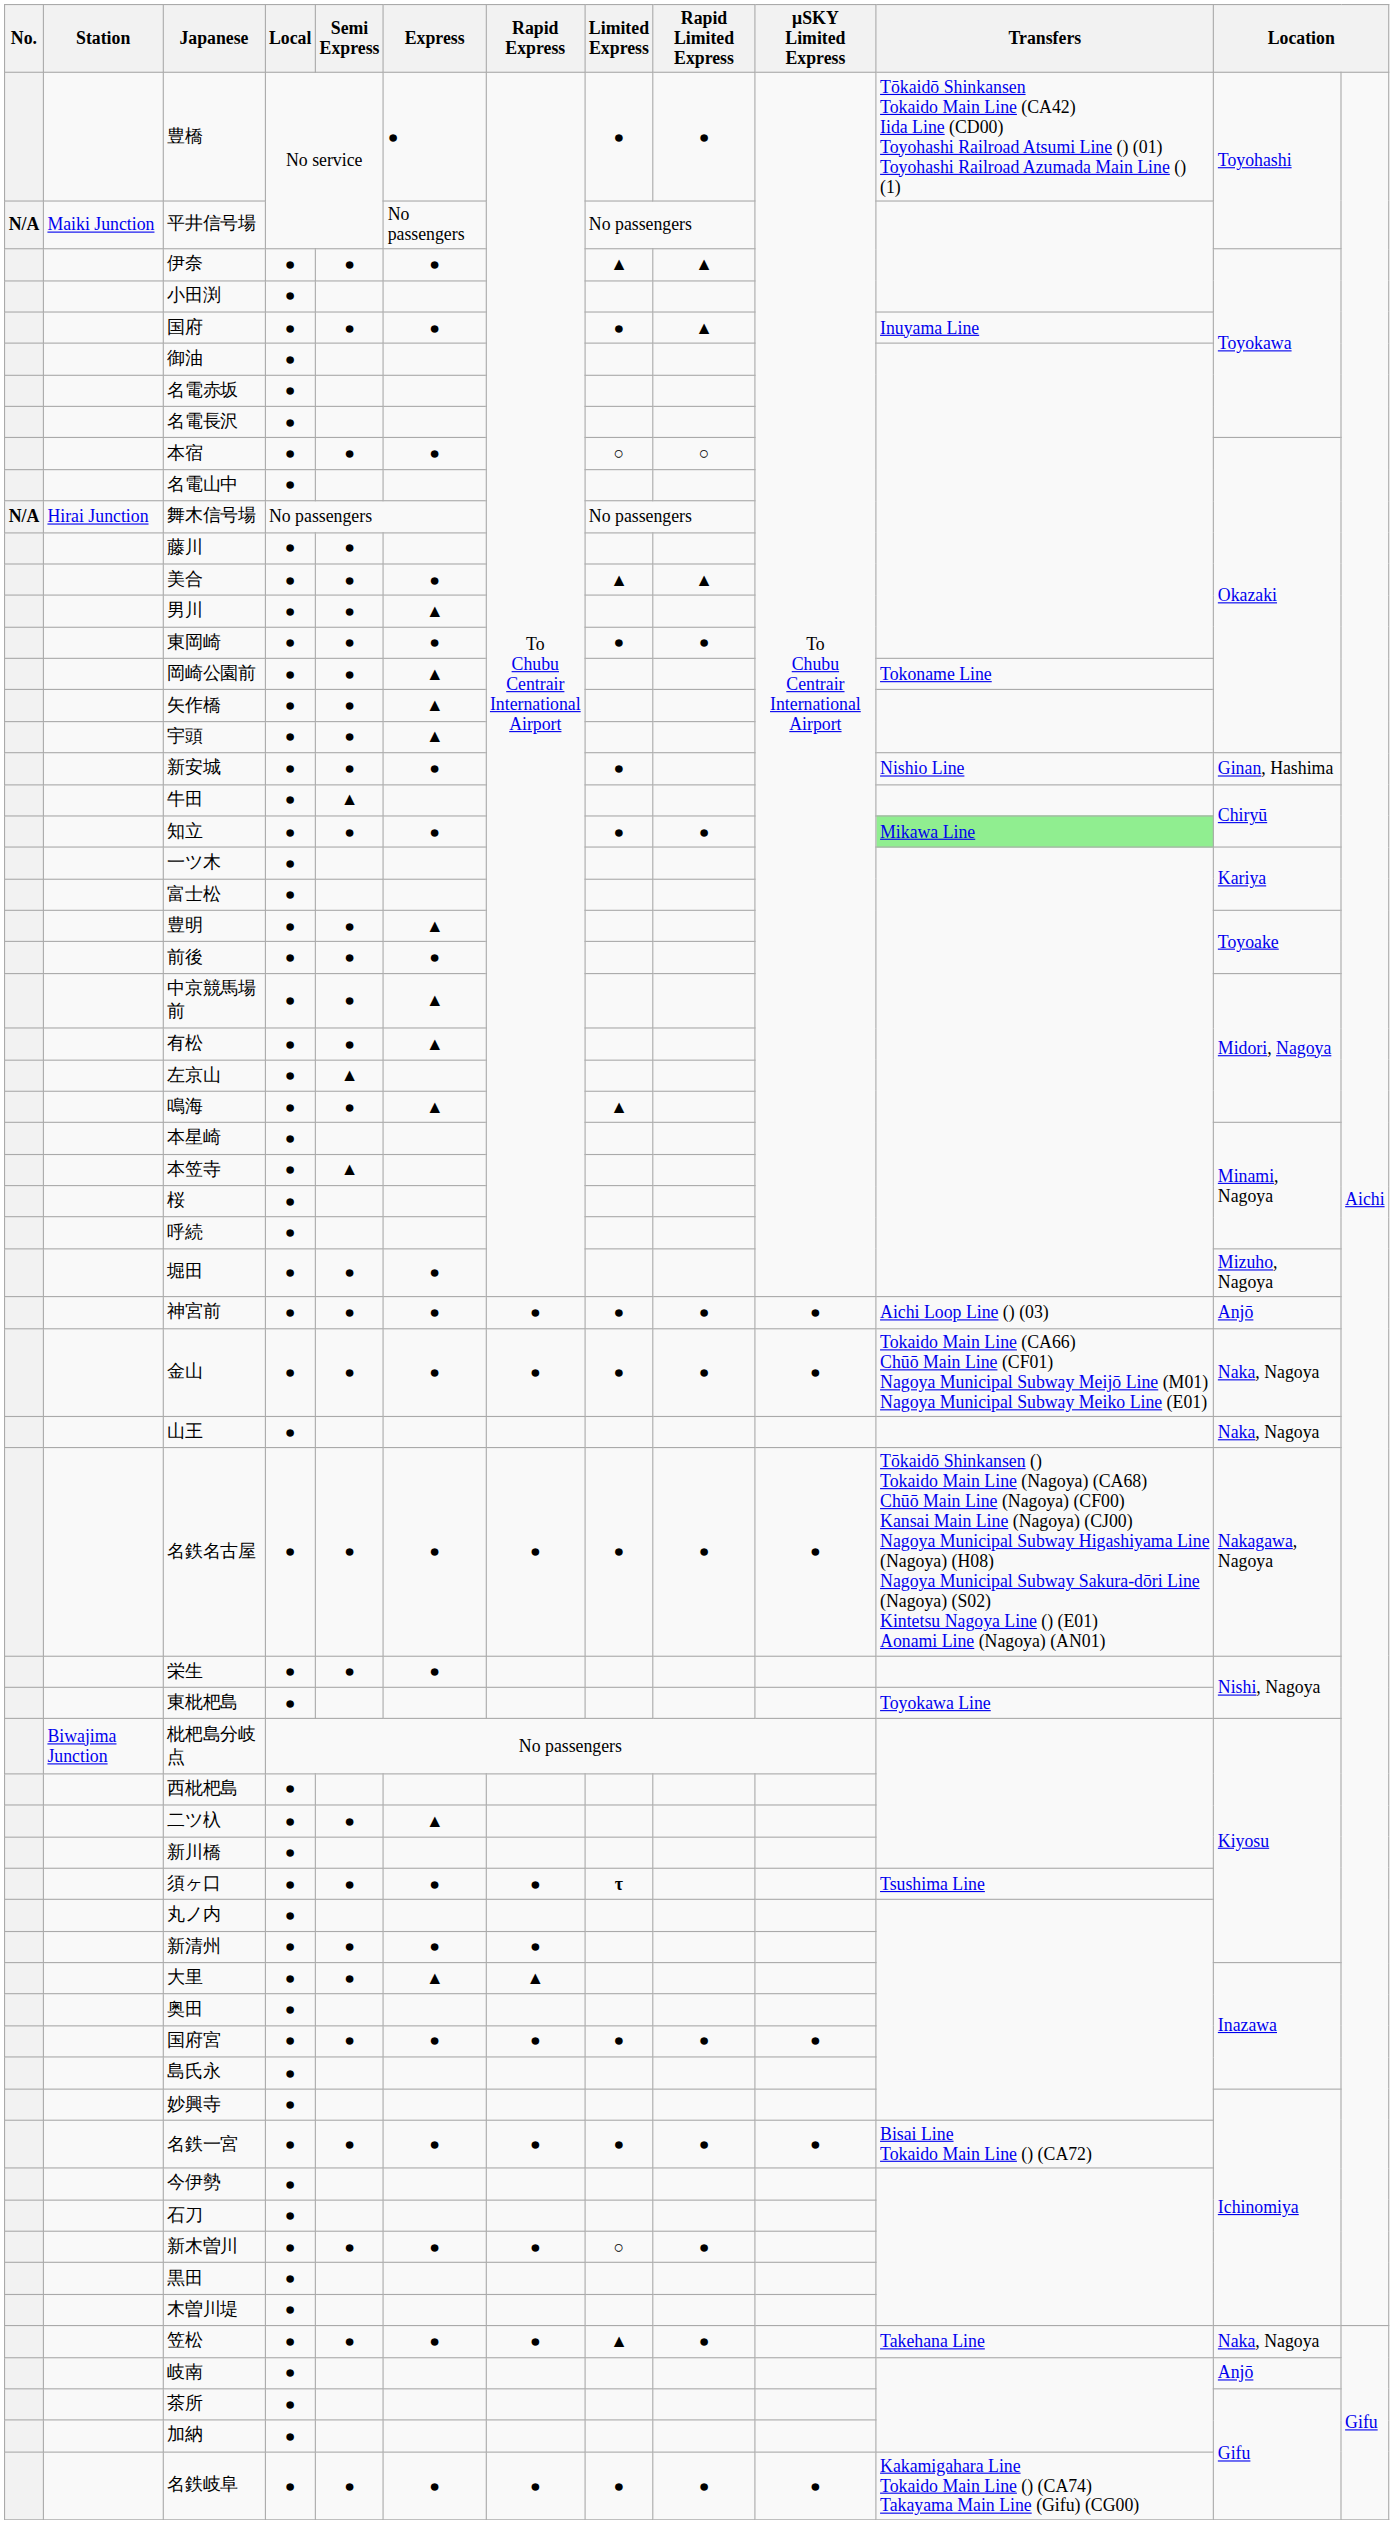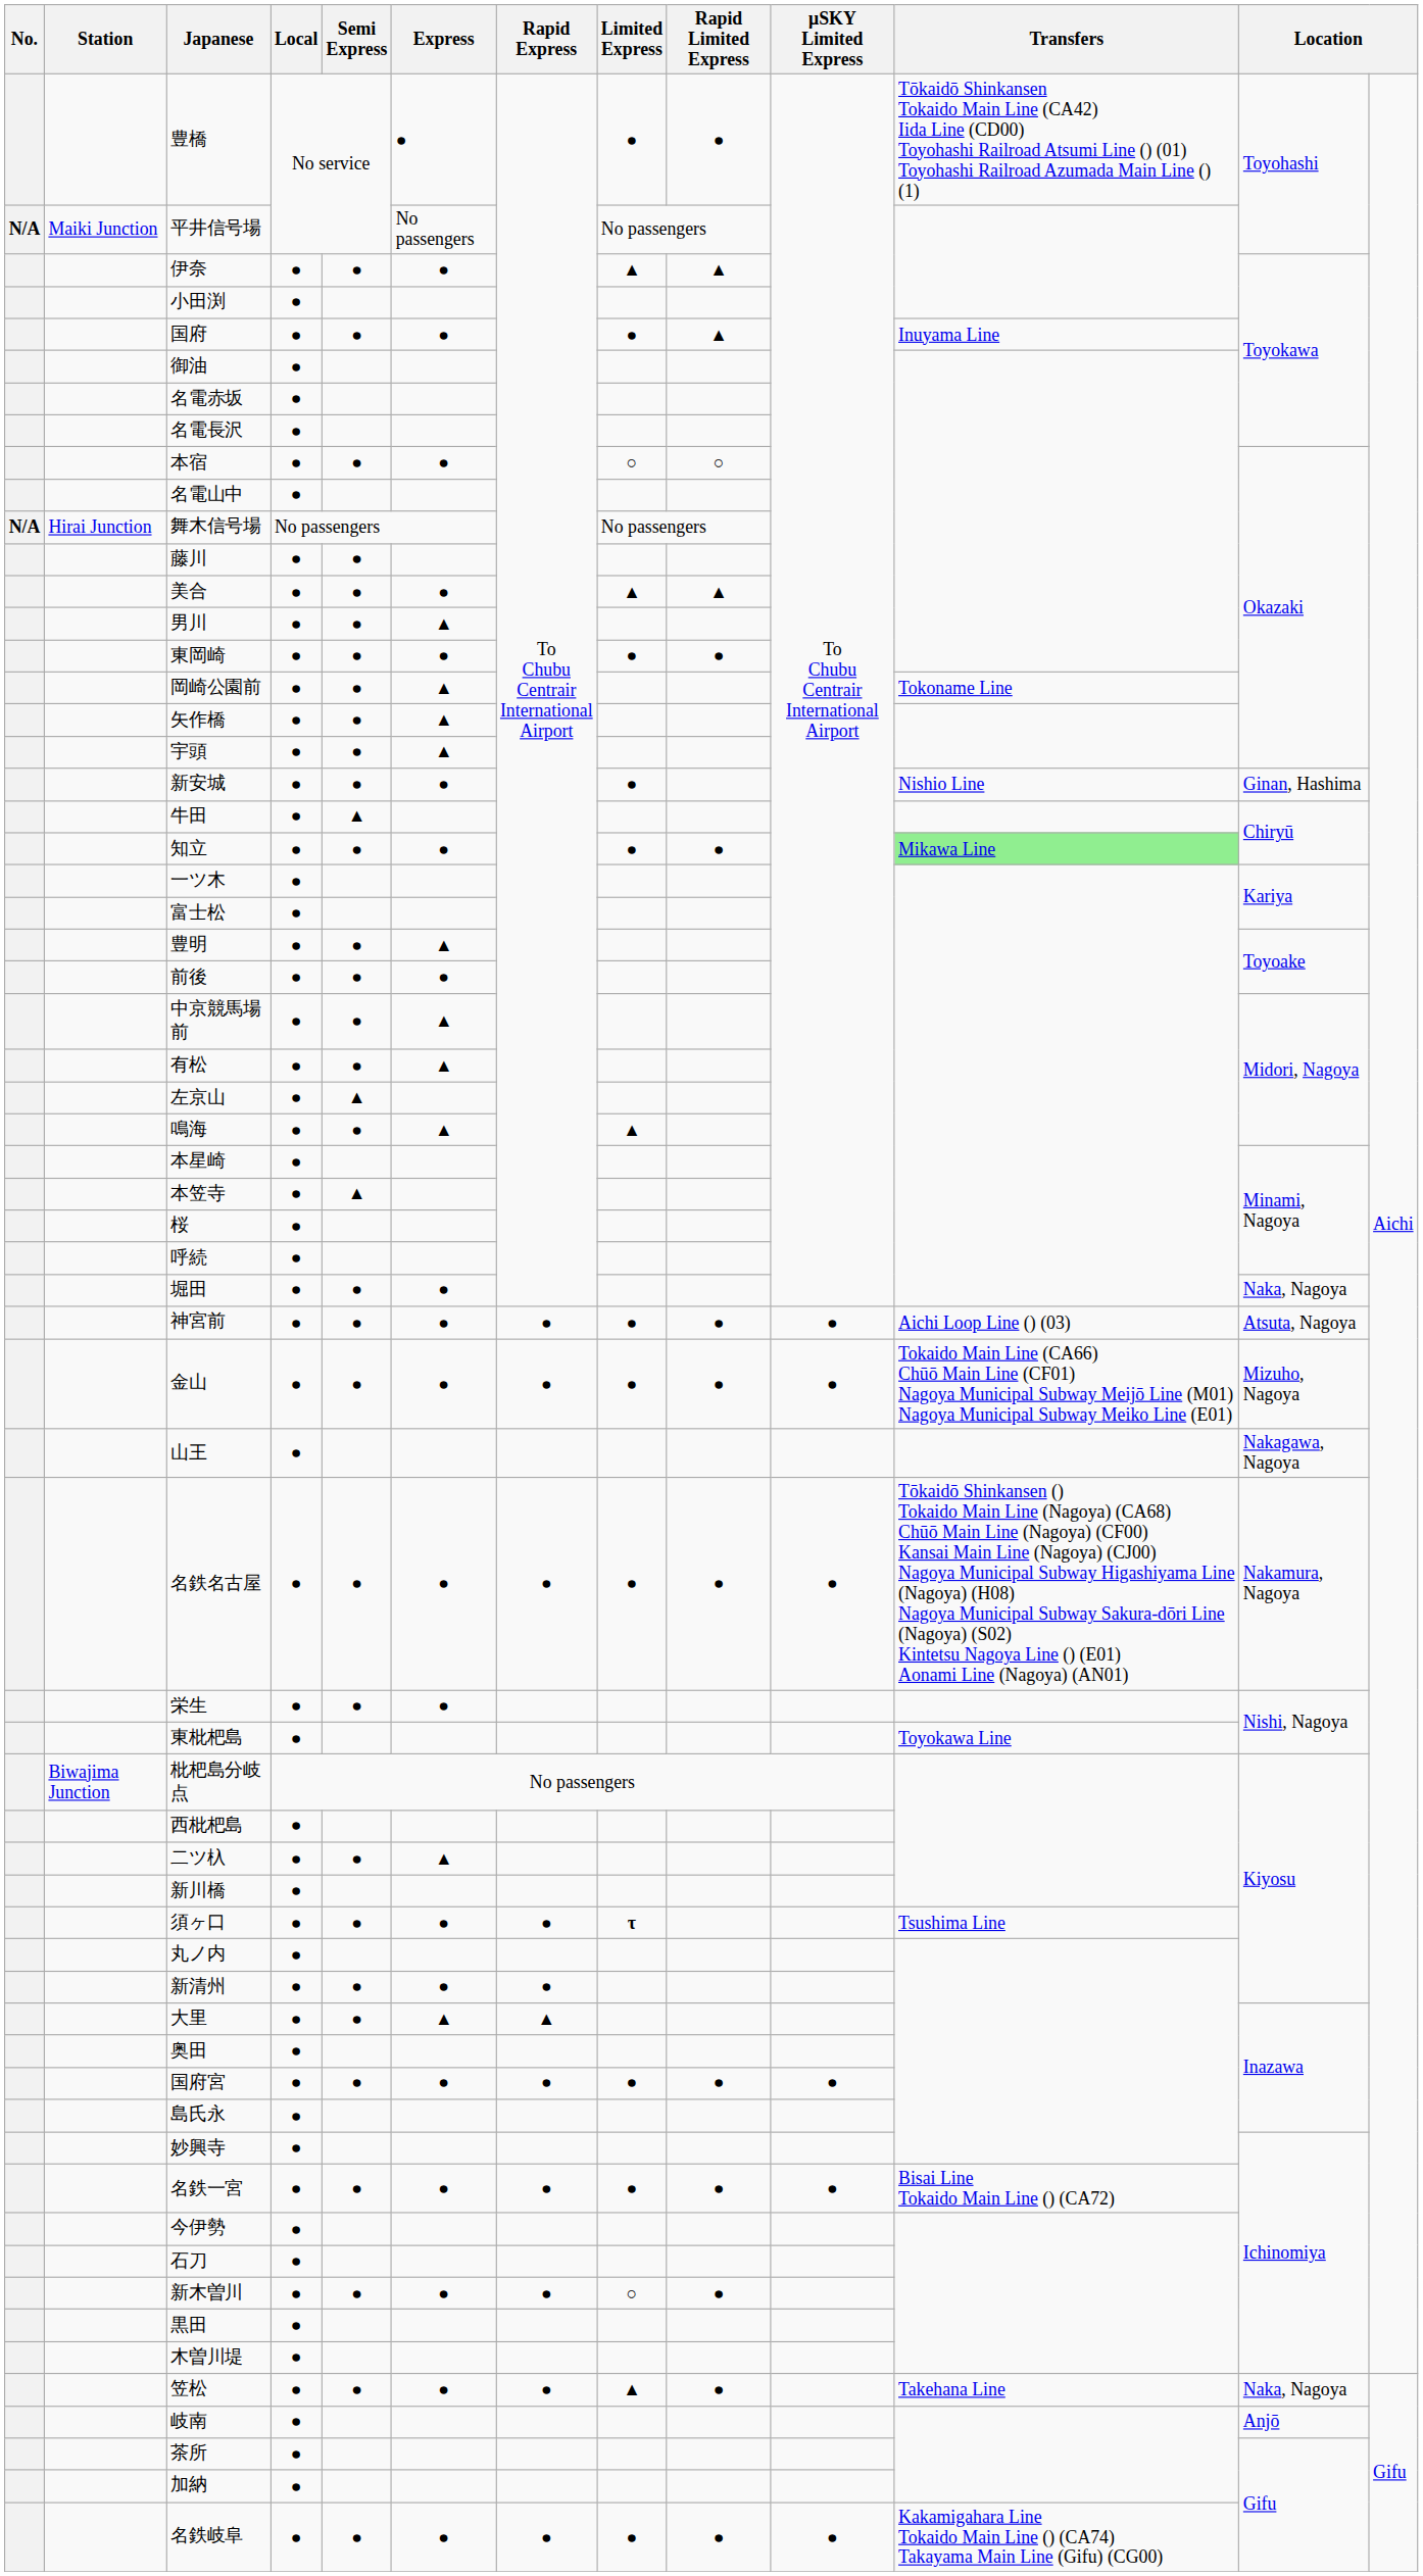堀田 | column 12: Mizuho, Nagoya -> Naka, Nagoya
神宮前 | column 12: Anjō -> Atsuta, Nagoya
金山 | column 12: Naka, Nagoya -> Mizuho, Nagoya
山王 | column 12: Naka, Nagoya -> Nakagawa, Nagoya
名鉄名古屋 | column 12: Nakagawa, Nagoya -> Nakamura, Nagoya
